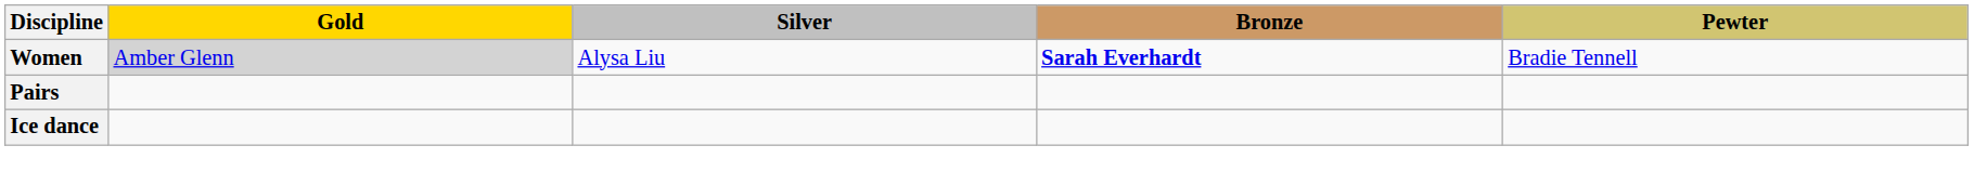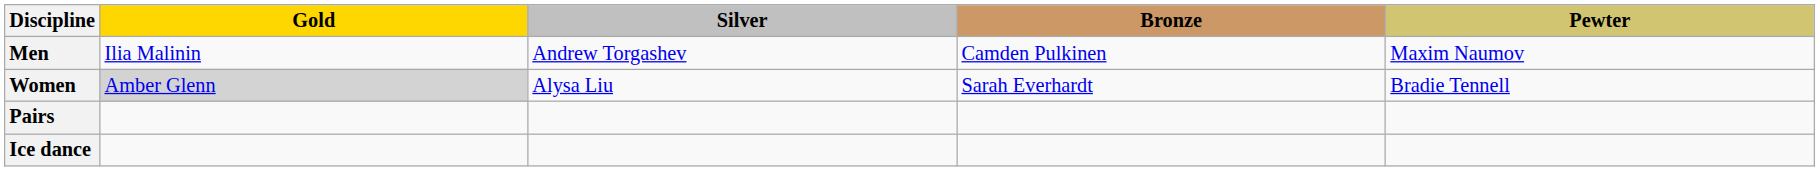+ row: Men | Ilia Malinin | Andrew Torgashev | Camden Pulkinen | Maxim Naumov
Women | Bronze: bold -> normal
